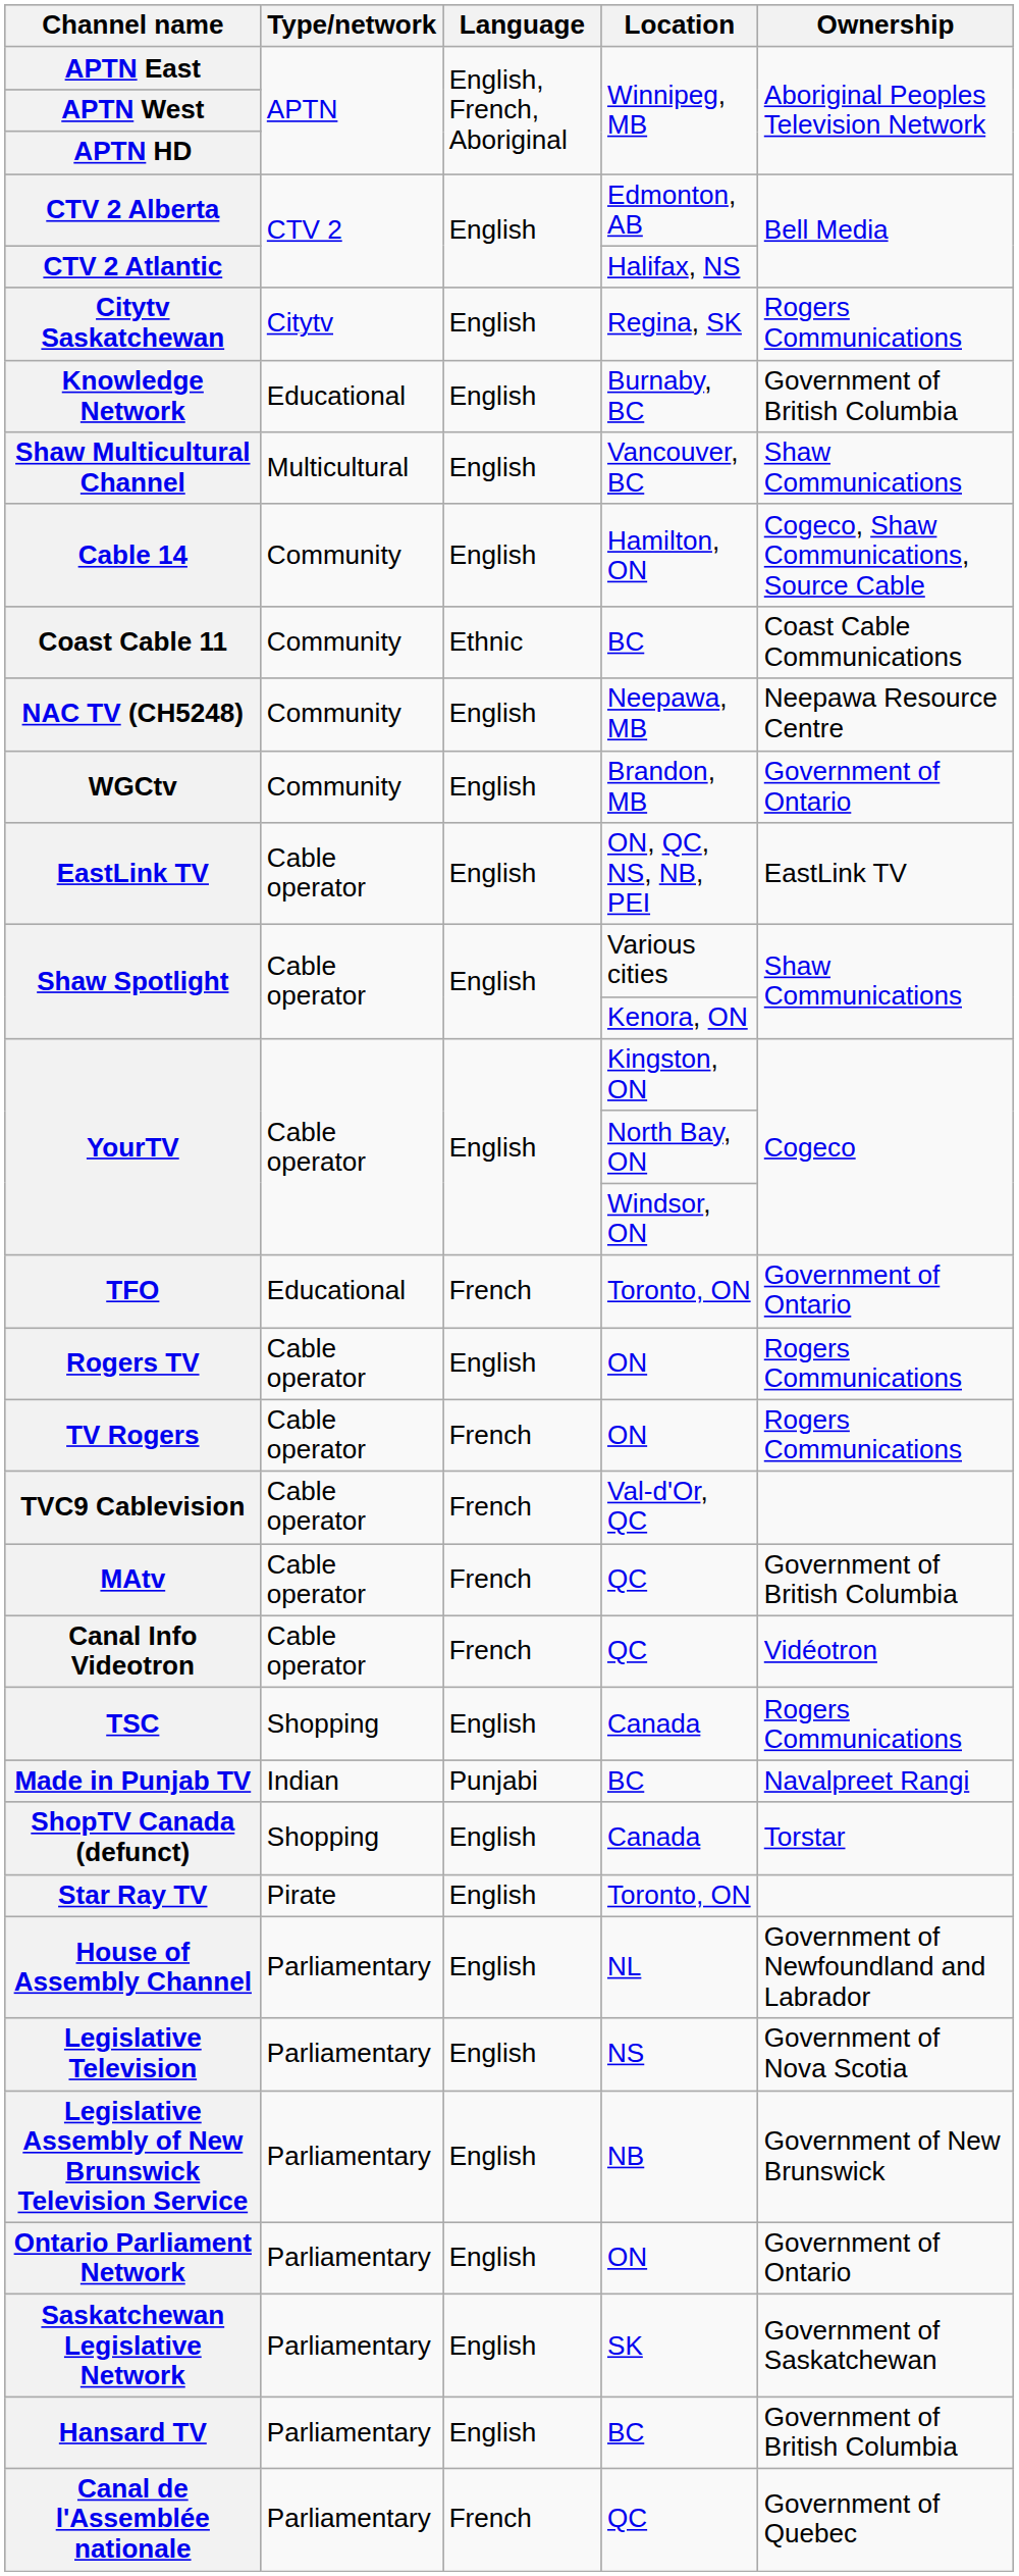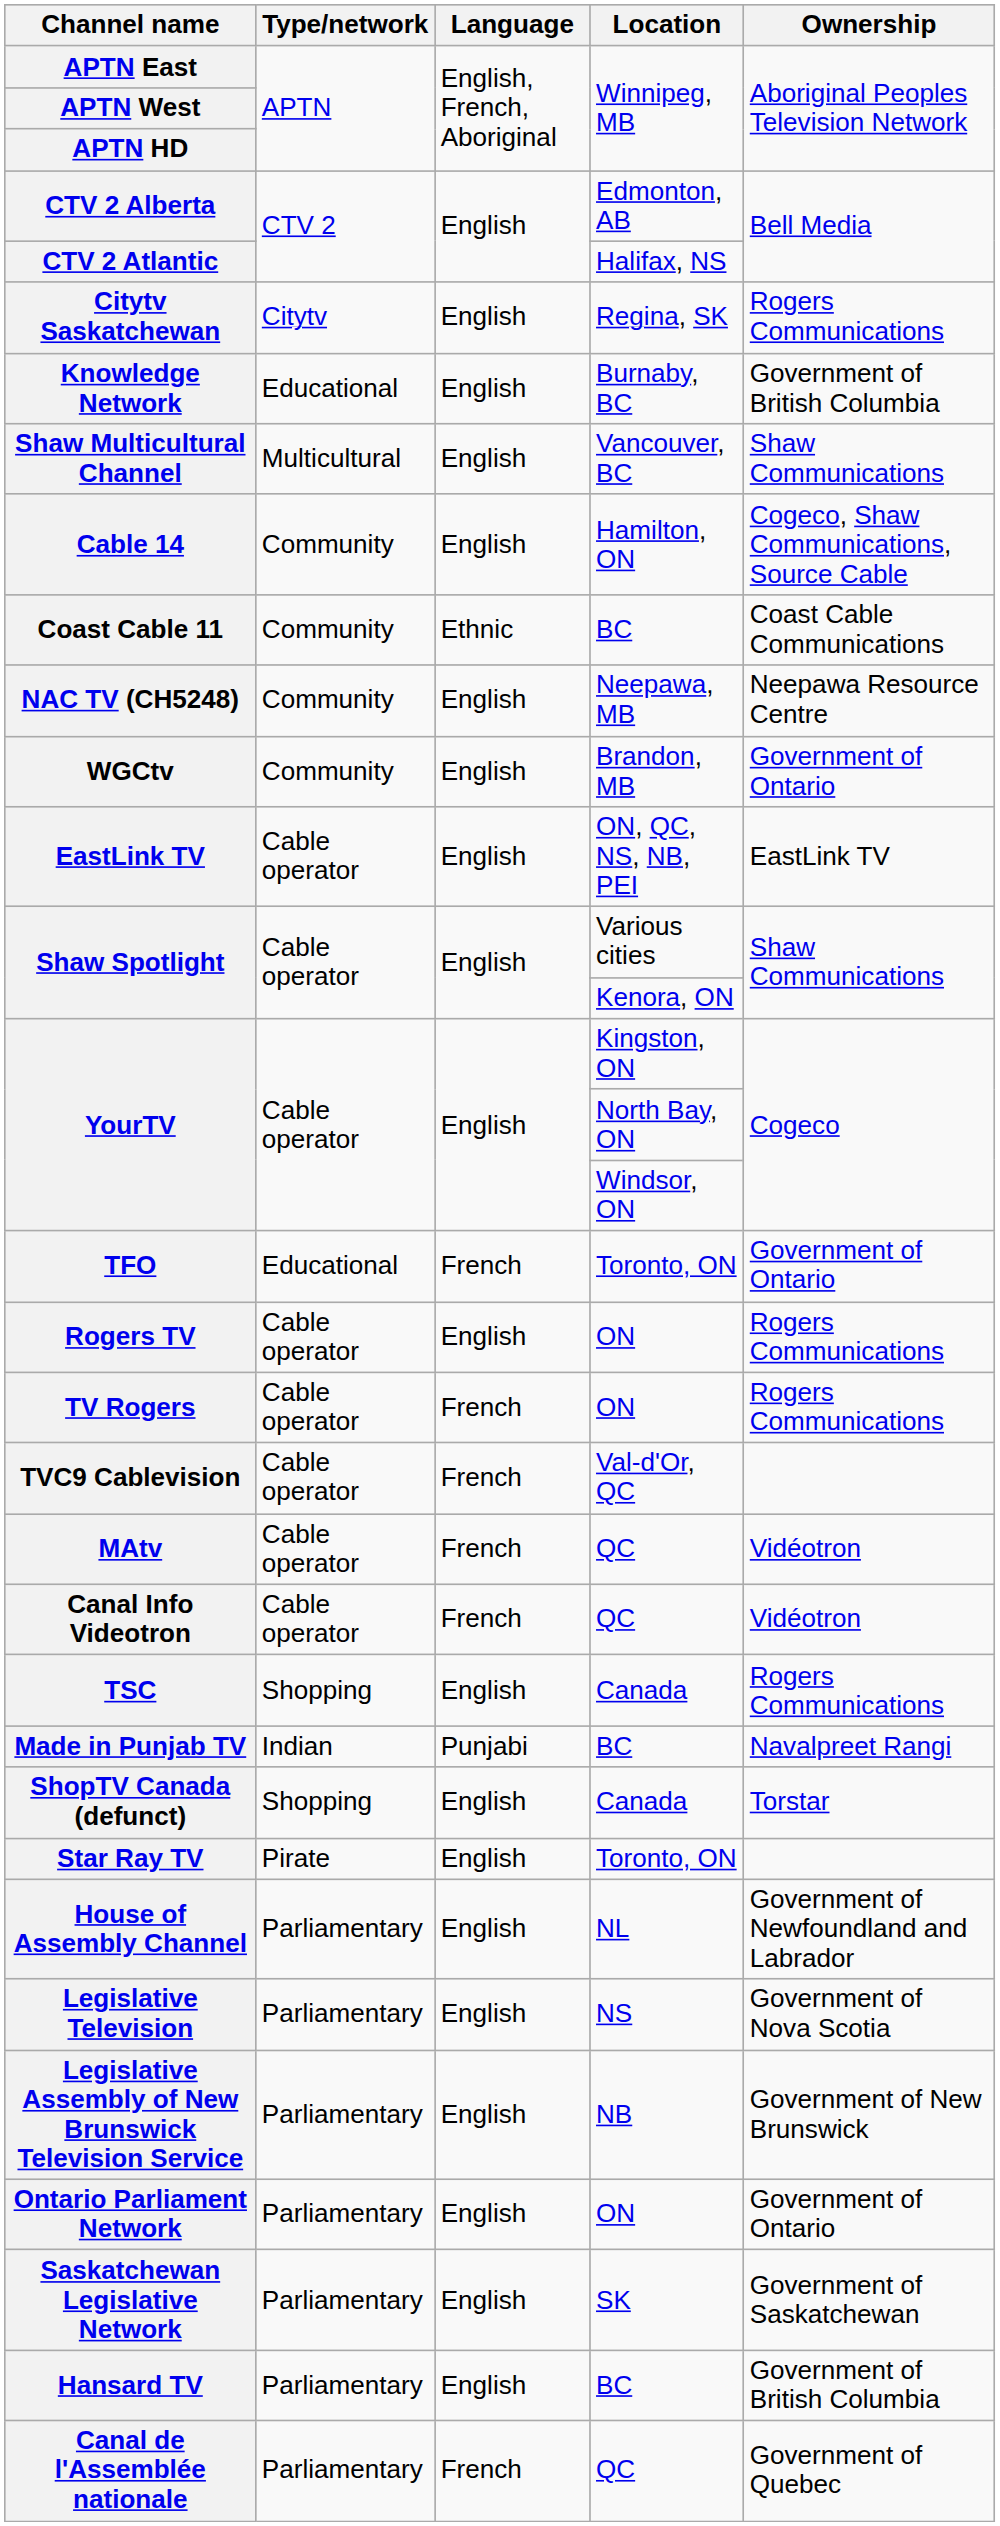MAtv | Ownership: Government of British Columbia -> Vidéotron
